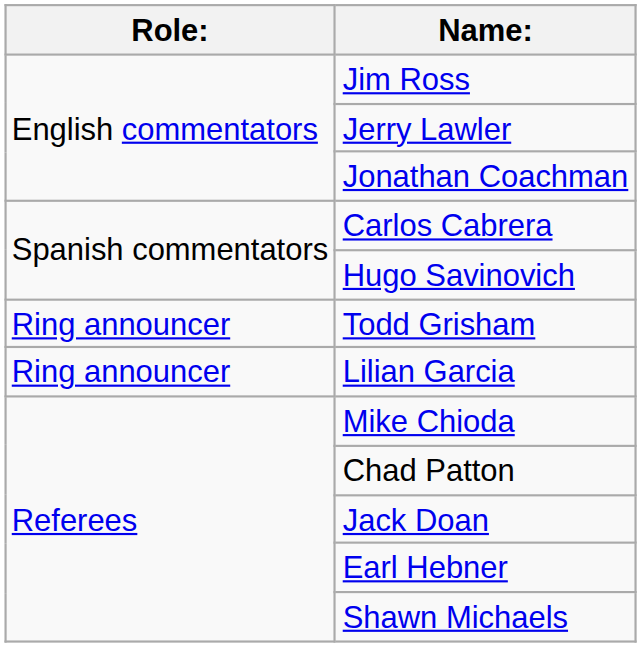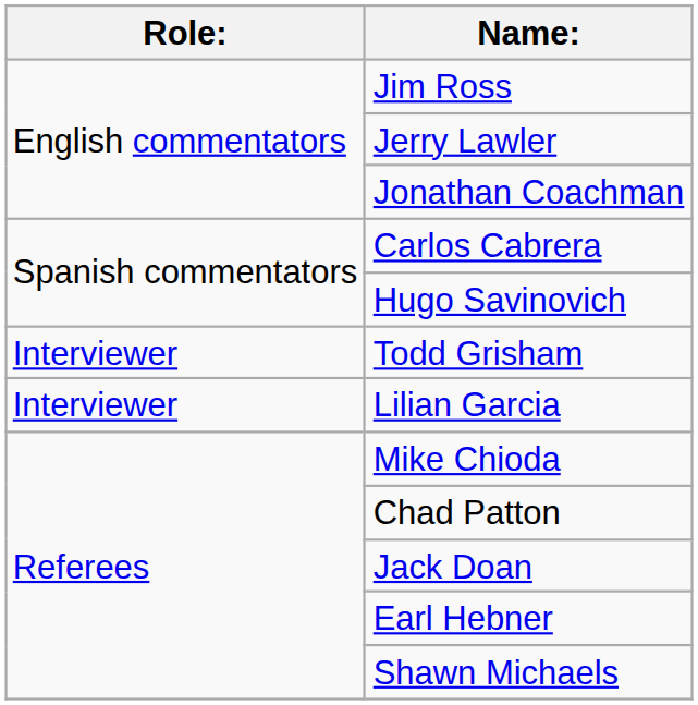Todd Grisham | Role:: Ring announcer -> Interviewer
Lilian Garcia | Role:: Ring announcer -> Interviewer
